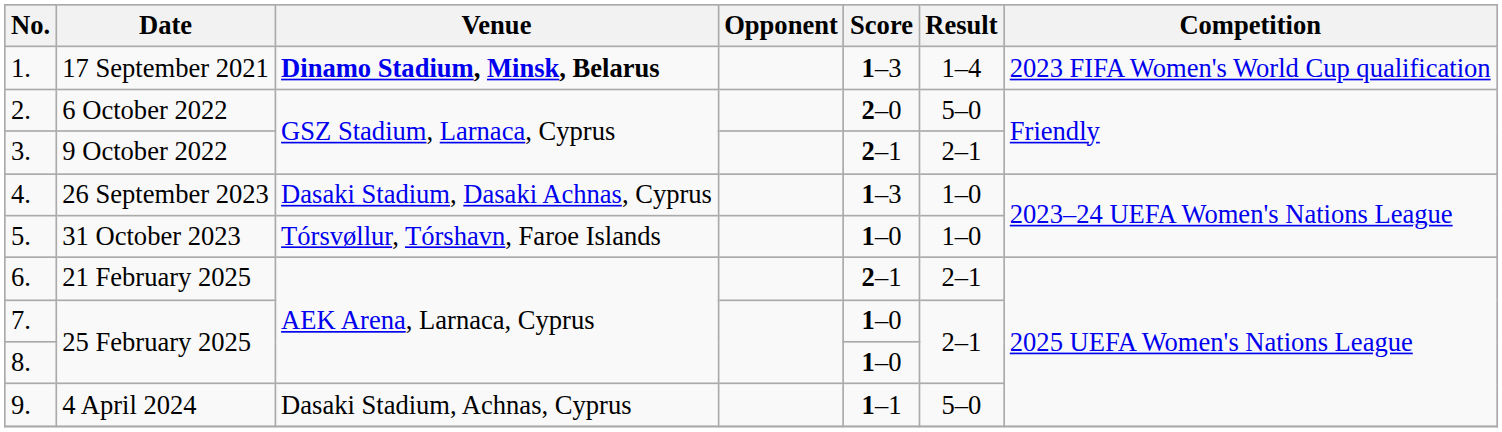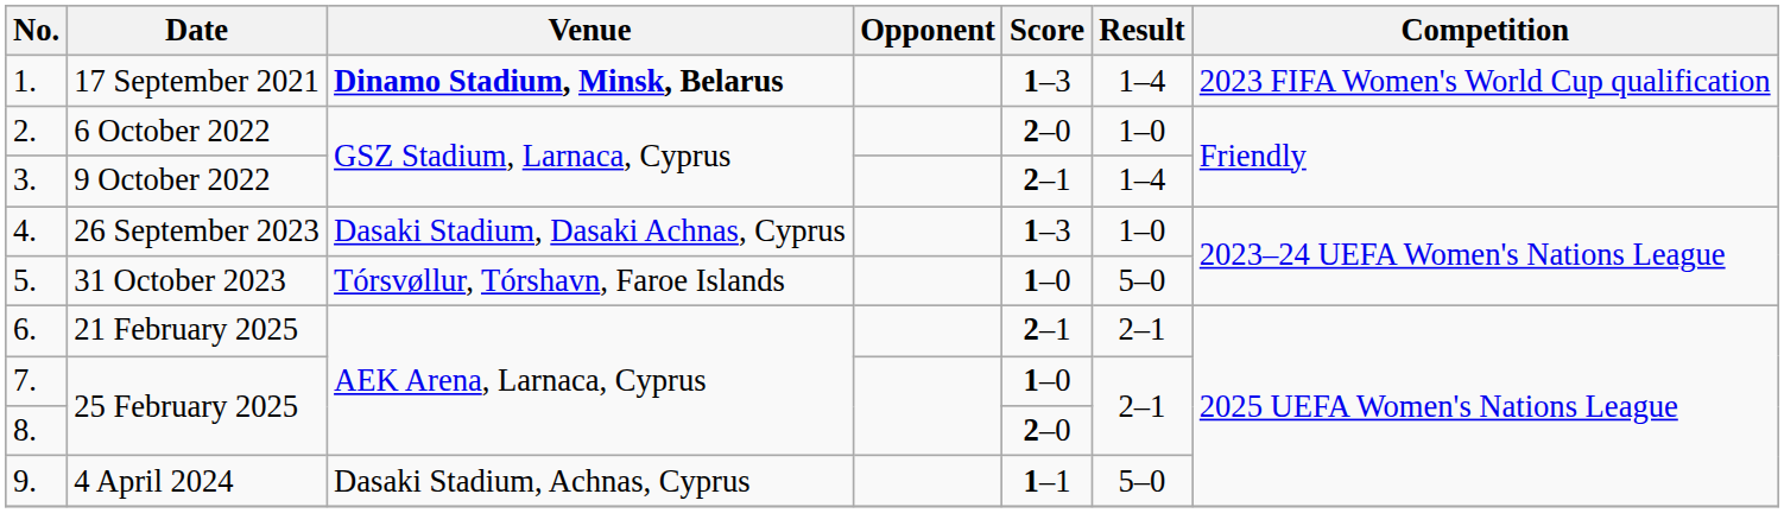2. | Result: 5–0 -> 1–0
3. | Result: 2–1 -> 1–4
5. | Result: 1–0 -> 5–0
8. | Score: 1–0 -> 2–0
